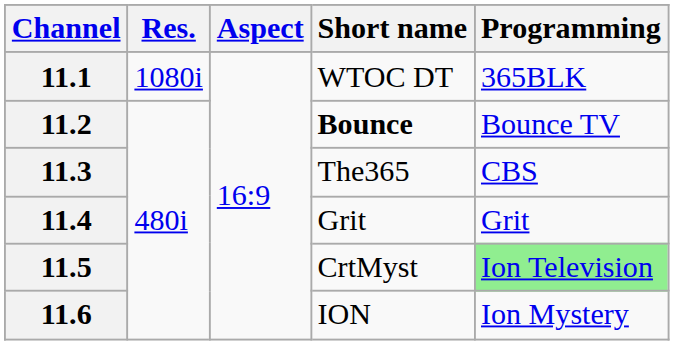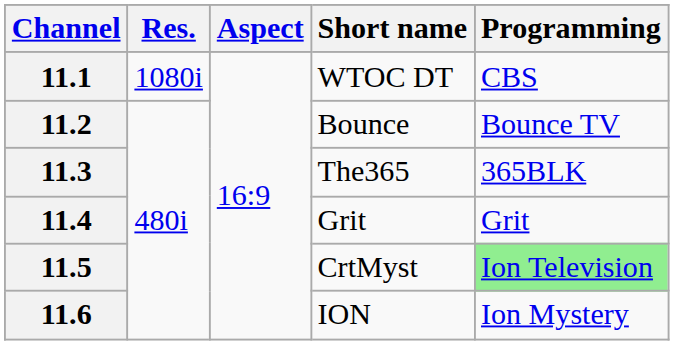11.1 | Programming: 365BLK -> CBS
11.2 | Short name: bold -> normal
11.3 | Programming: CBS -> 365BLK
